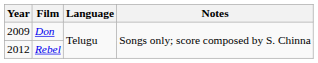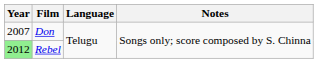Don | Year: 2009 -> 2007
Rebel | Year: no background -> lightgreen background
